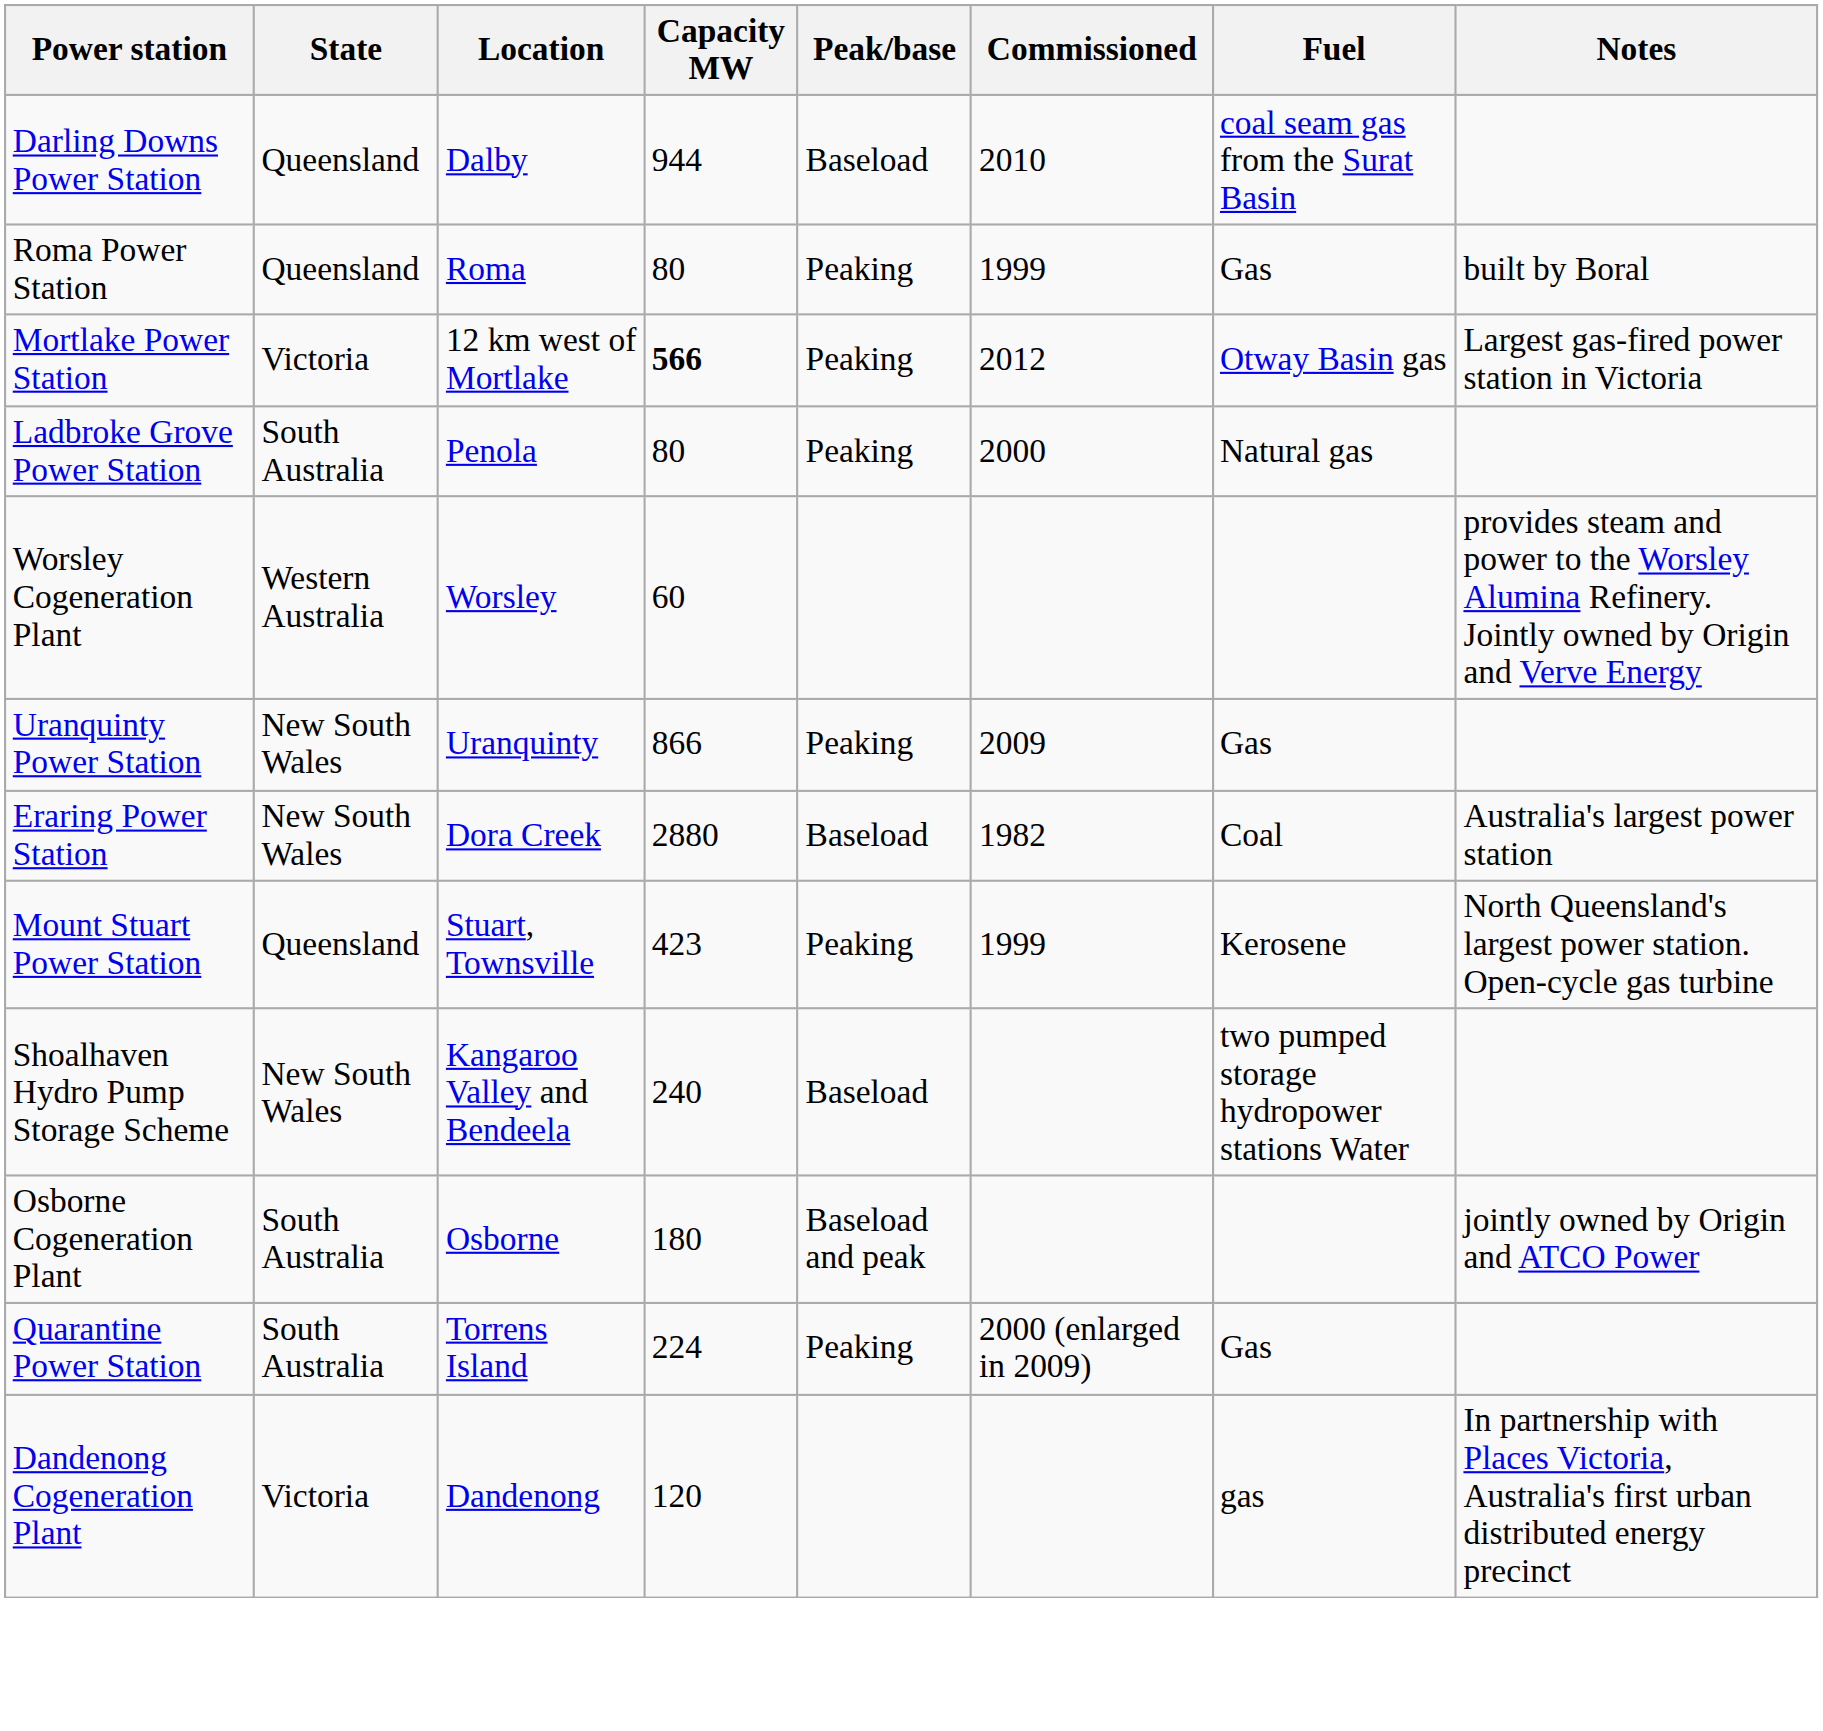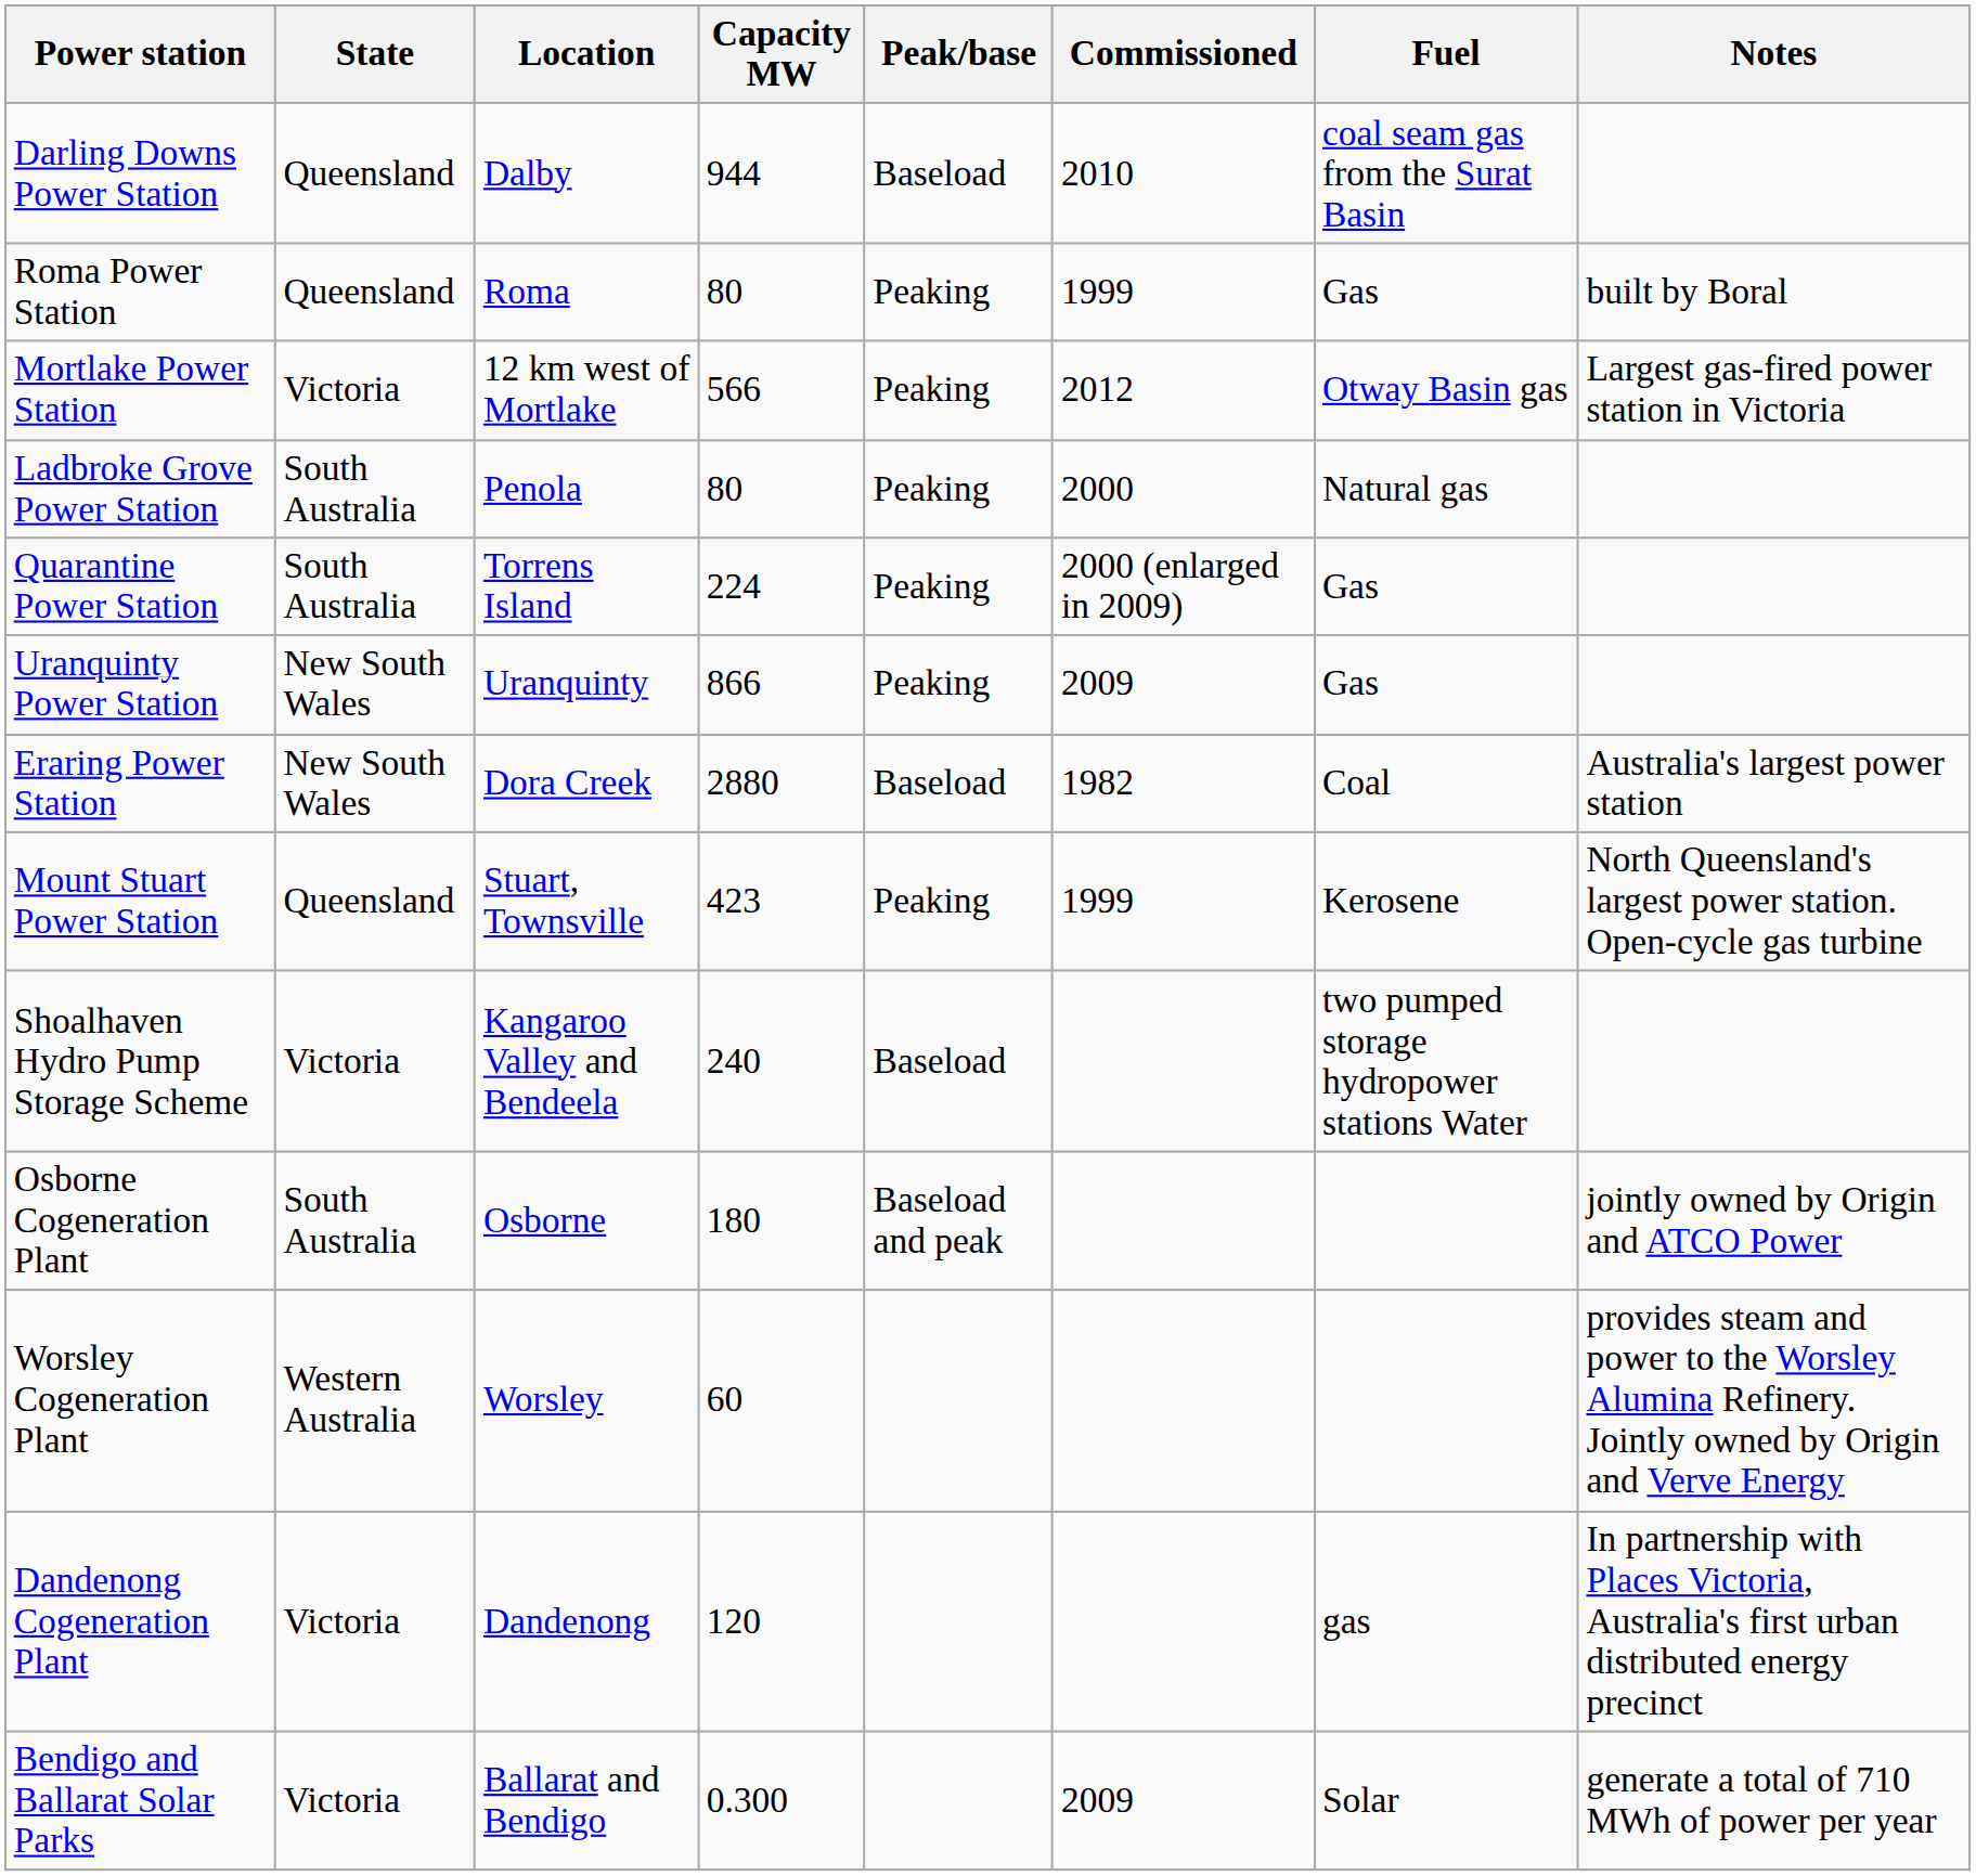Mortlake Power Station | Capacity MW: bold -> normal
rows swapped: Quarantine Power Station <-> Worsley Cogeneration Plant
Shoalhaven Hydro Pump Storage Scheme | State: New South Wales -> Victoria
+ row: Bendigo and Ballarat Solar Parks | Victoria | Ballarat and Bendigo | 0.300 | 2009 | Solar | generate a total of 710 MWh of power per year
